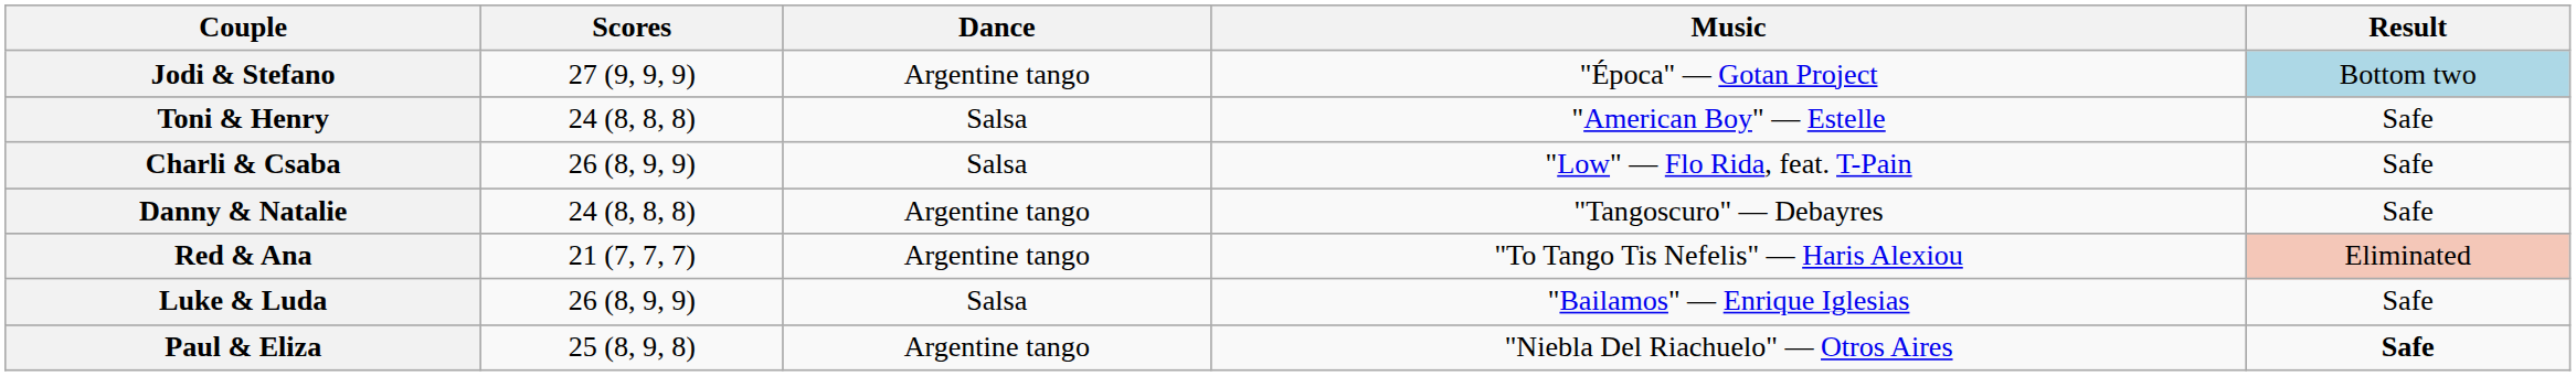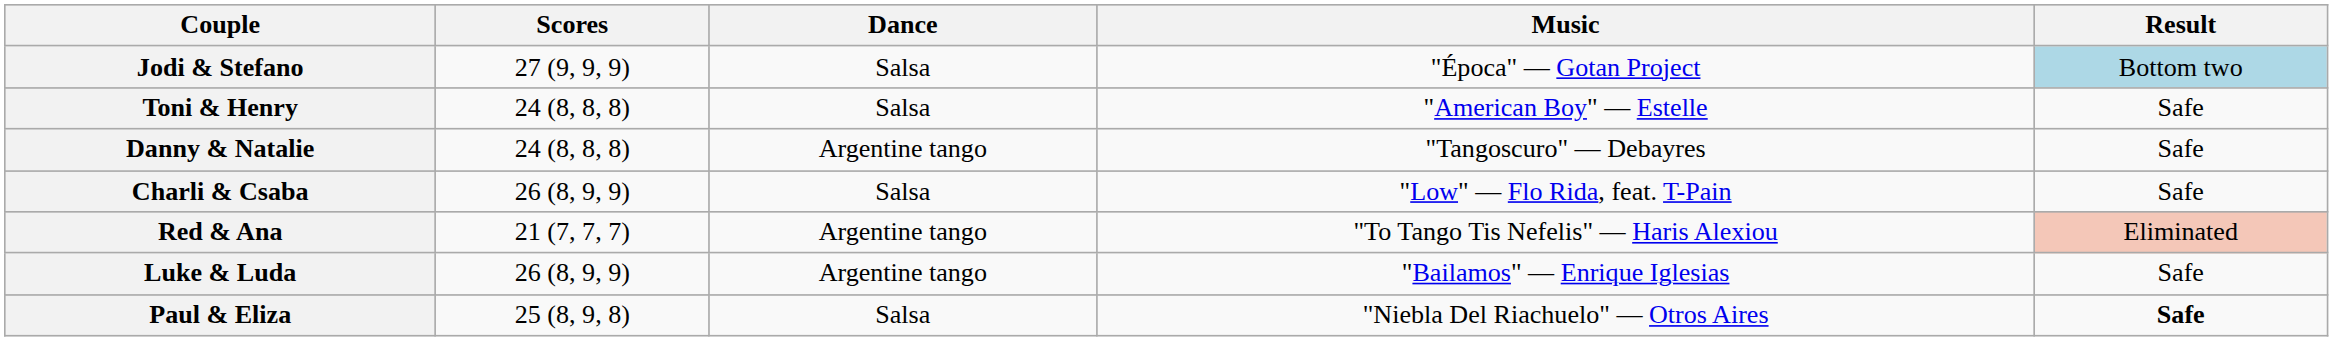Jodi & Stefano | Dance: Argentine tango -> Salsa
rows swapped: Danny & Natalie <-> Charli & Csaba
Luke & Luda | Dance: Salsa -> Argentine tango
Paul & Eliza | Dance: Argentine tango -> Salsa
